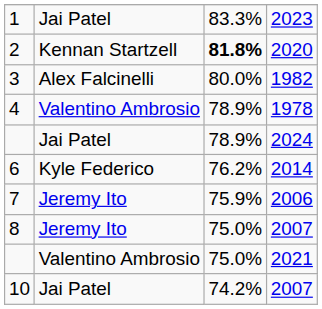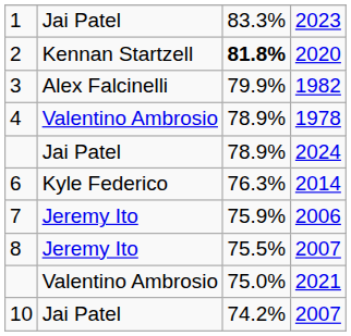3 | column 3: 80.0% -> 79.9%
6 | column 3: 76.2% -> 76.3%
8 | column 3: 75.0% -> 75.5%
